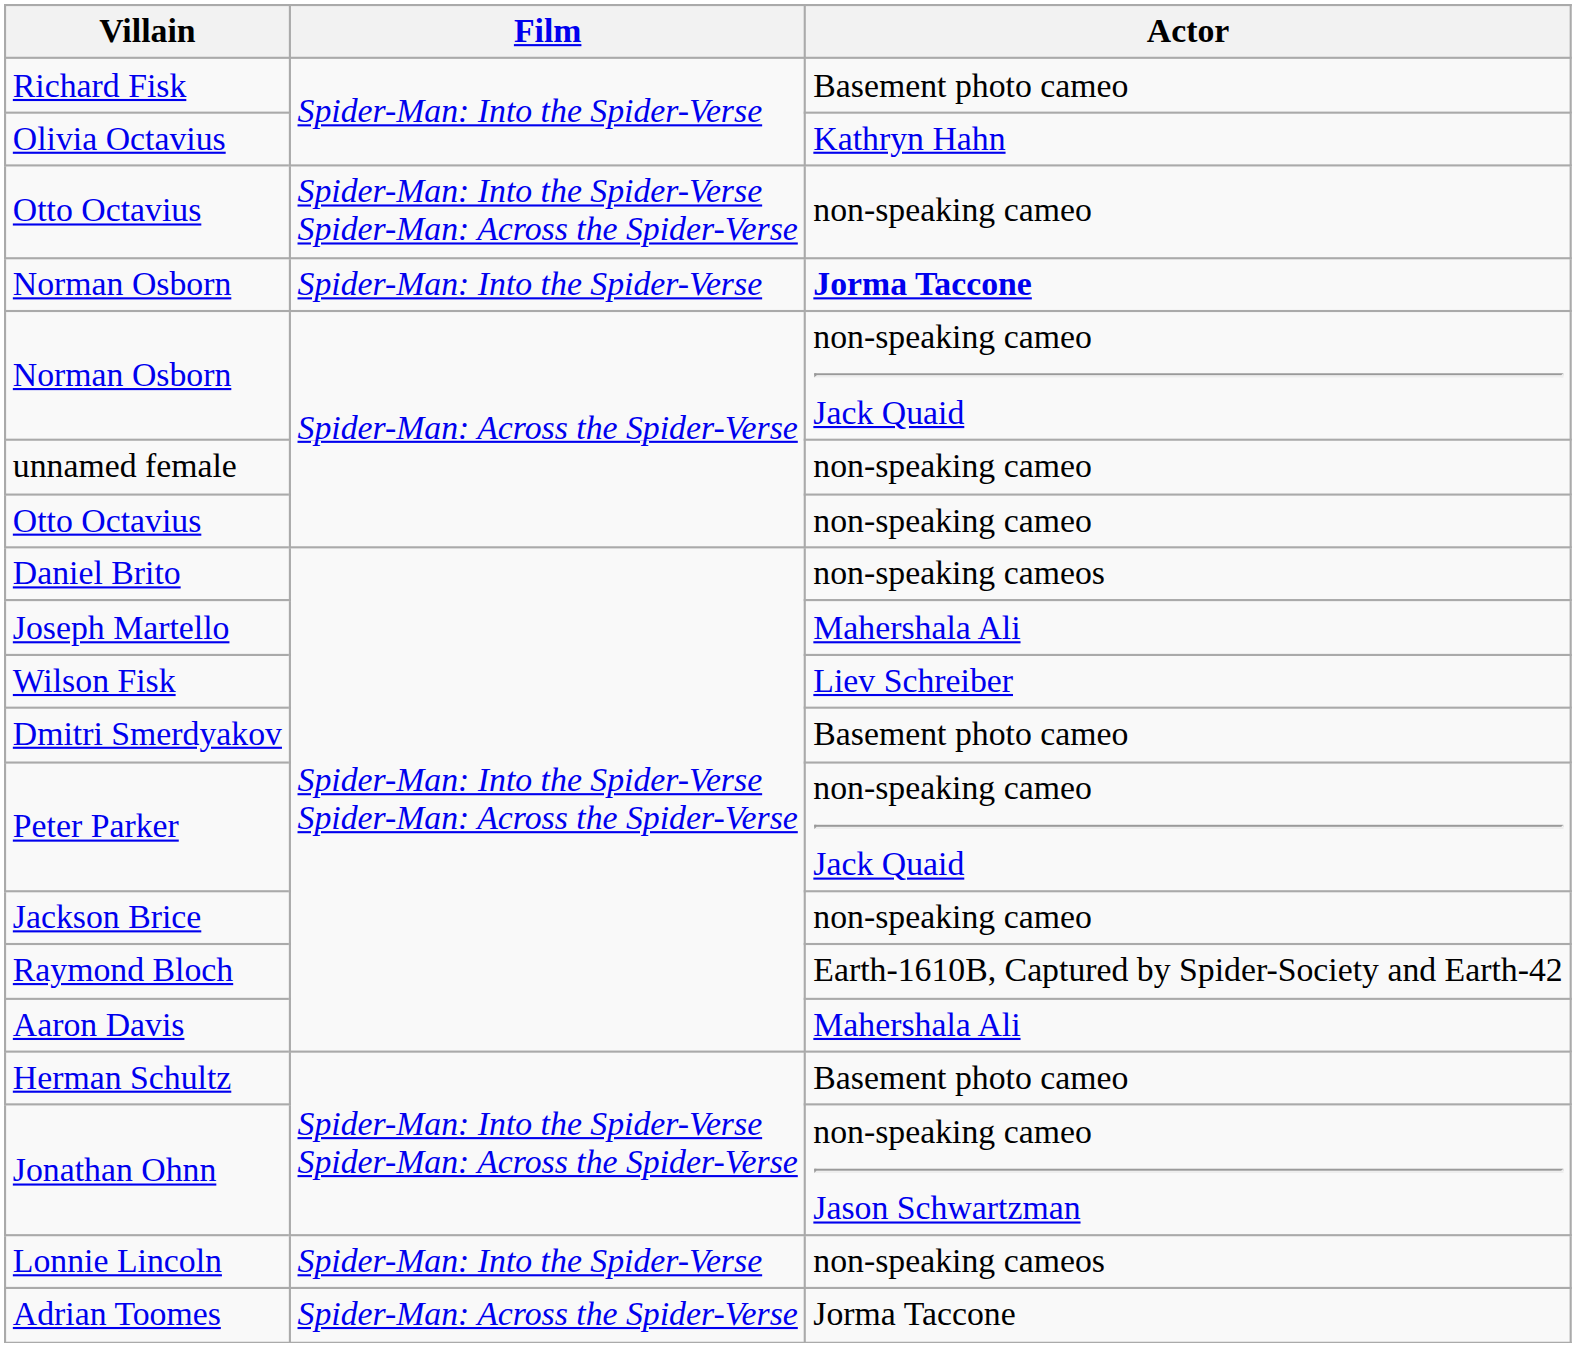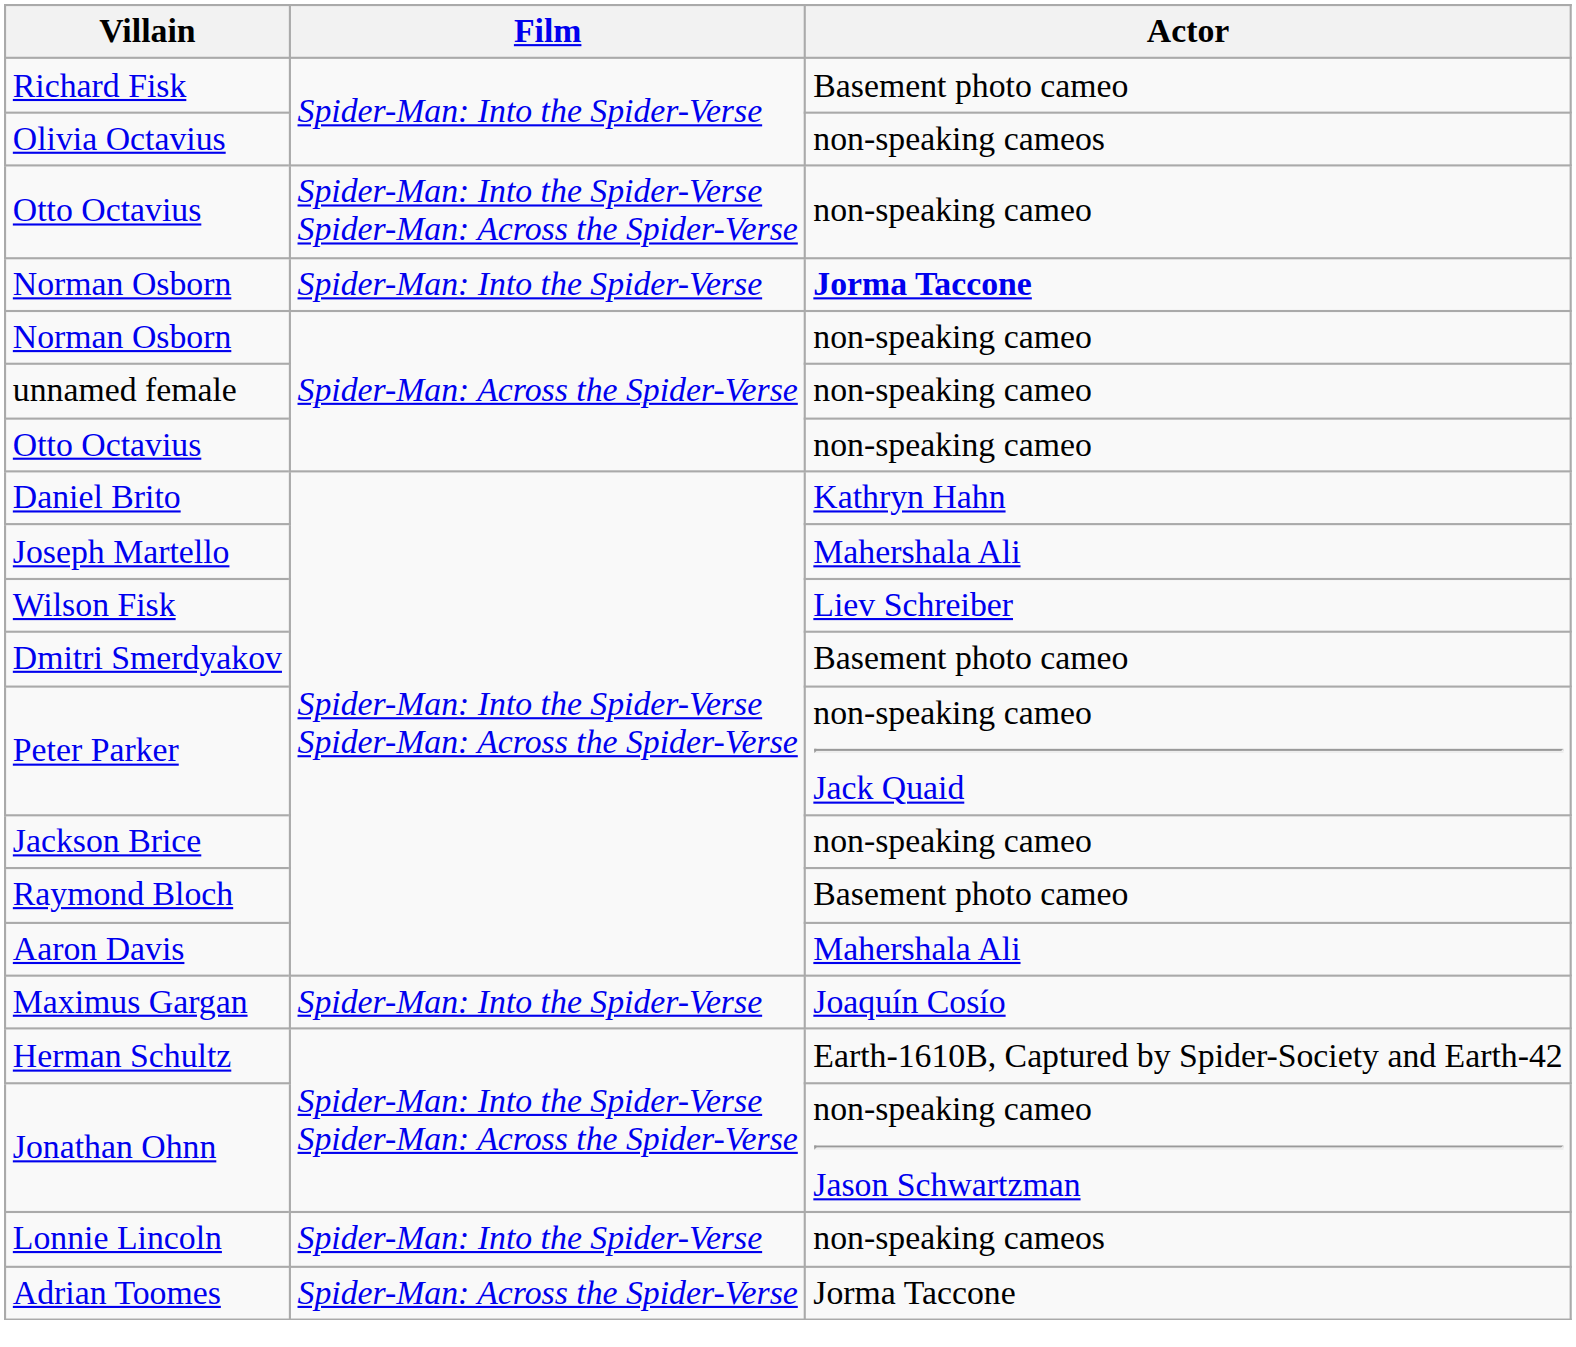Olivia Octavius | Actor: Kathryn Hahn -> non-speaking cameos
Norman Osborn / Spider-Man: Across the Spider-Verse | Actor: non-speaking cameo Jack Quaid -> non-speaking cameo
Daniel Brito | Actor: non-speaking cameos -> Kathryn Hahn
Raymond Bloch | Actor: Earth-1610B, Captured by Spider-Society and Earth-42 -> Basement photo cameo
+ row: Maximus Gargan | Spider-Man: Into the Spider-Verse | Joaquín Cosío
Herman Schultz | Actor: Basement photo cameo -> Earth-1610B, Captured by Spider-Society and Earth-42
